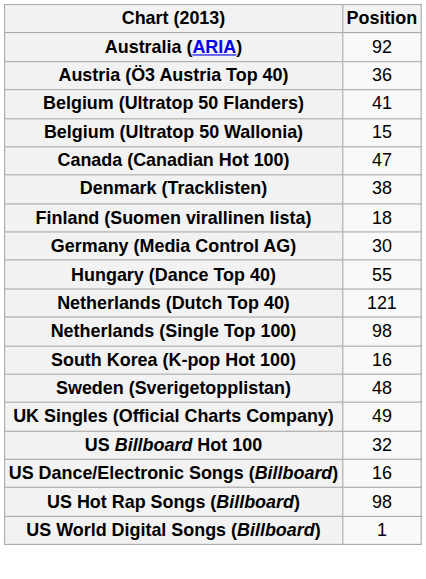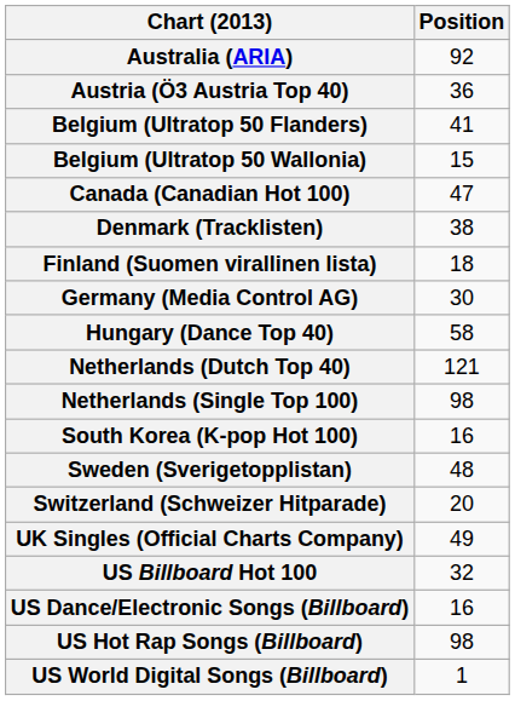Hungary (Dance Top 40) | Position: 55 -> 58
+ row: Switzerland (Schweizer Hitparade) | 20
